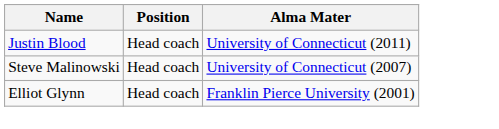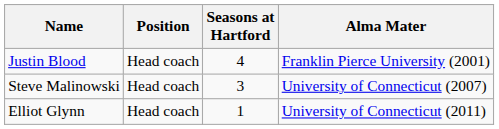+ column: Seasons at Hartford | 4 | 3 | 1
Justin Blood | Alma Mater: University of Connecticut (2011) -> Franklin Pierce University (2001)
Elliot Glynn | Alma Mater: Franklin Pierce University (2001) -> University of Connecticut (2011)
